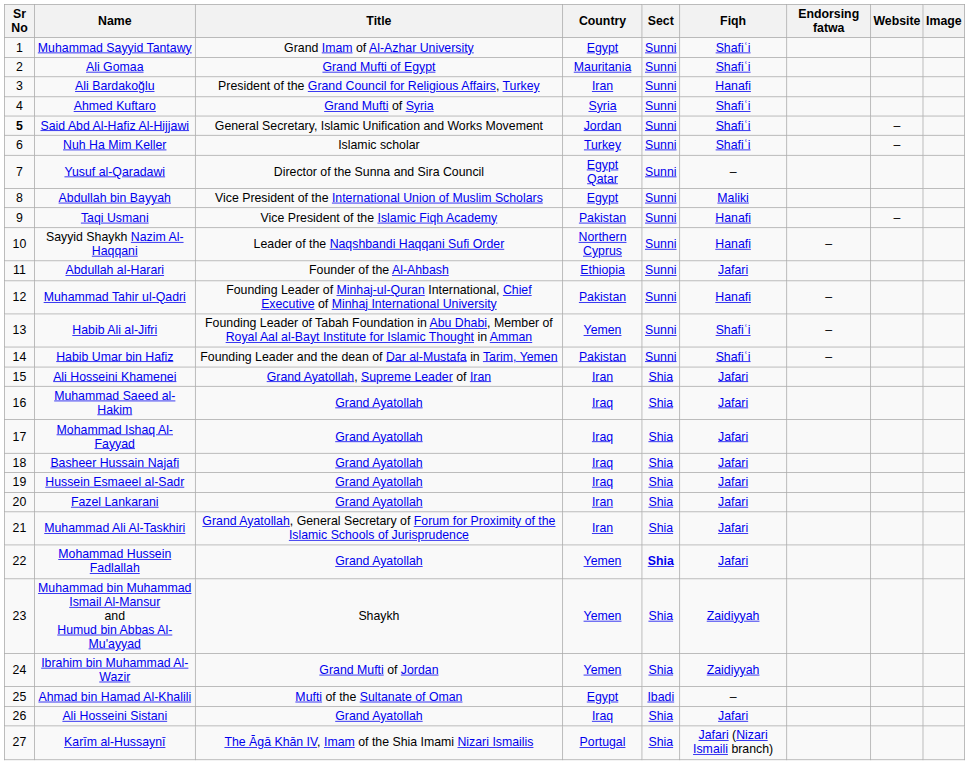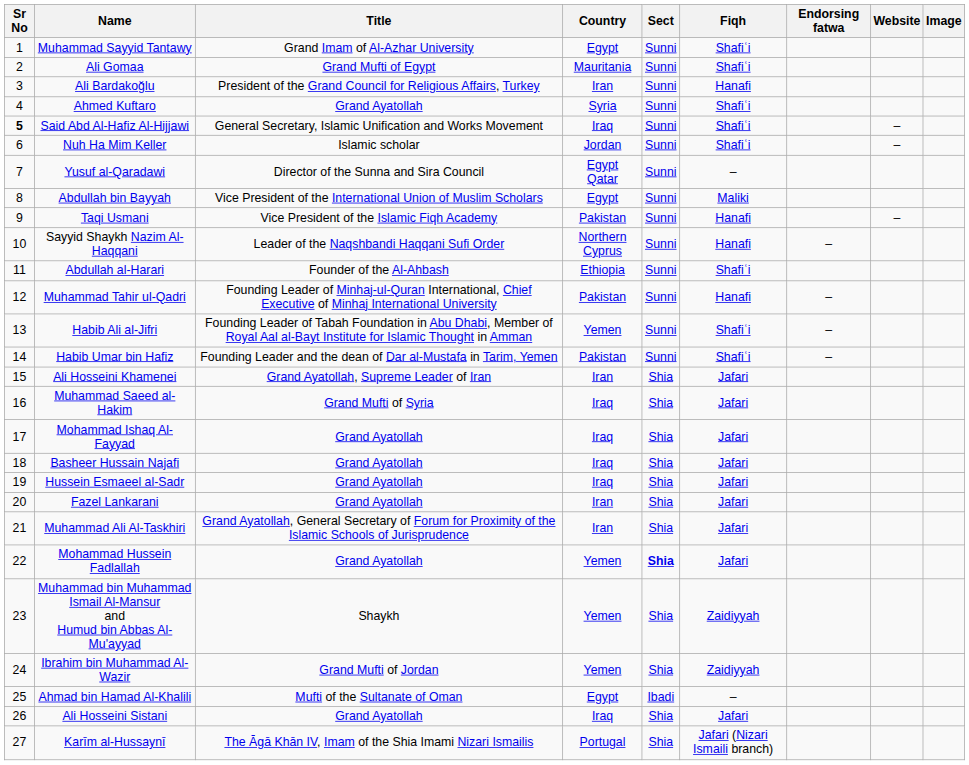Ahmed Kuftaro | Title: Grand Mufti of Syria -> Grand Ayatollah
Said Abd Al-Hafiz Al-Hijjawi | Country: Jordan -> Iraq
Nuh Ha Mim Keller | Country: Turkey -> Jordan
Abdullah al-Harari | Fiqh: Jafari -> Shafiʿi
Muhammad Saeed al-Hakim | Title: Grand Ayatollah -> Grand Mufti of Syria
